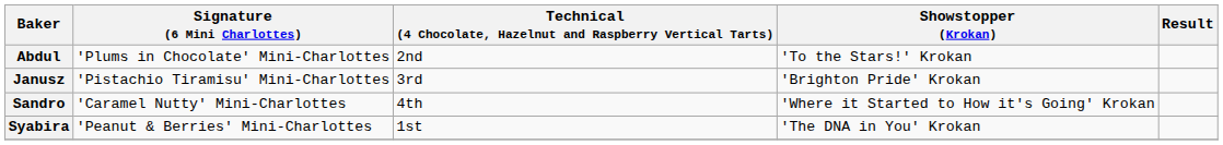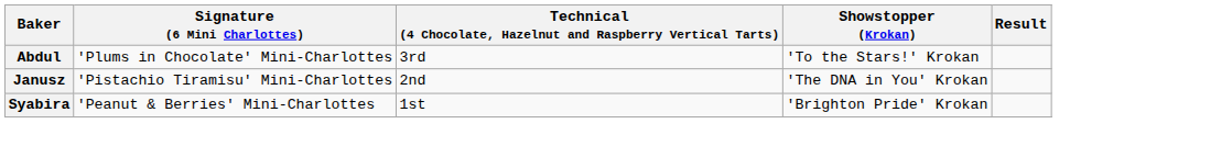Abdul | column 3: 2nd -> 3rd
Janusz | column 3: 3rd -> 2nd
Janusz | Showstopper (Krokan): 'Brighton Pride' Krokan -> 'The DNA in You' Krokan
- row: Sandro | 'Caramel Nutty' Mini-Charlottes | 4th | 'Where it Started to How it's Going' Krokan
Syabira | Showstopper (Krokan): 'The DNA in You' Krokan -> 'Brighton Pride' Krokan
